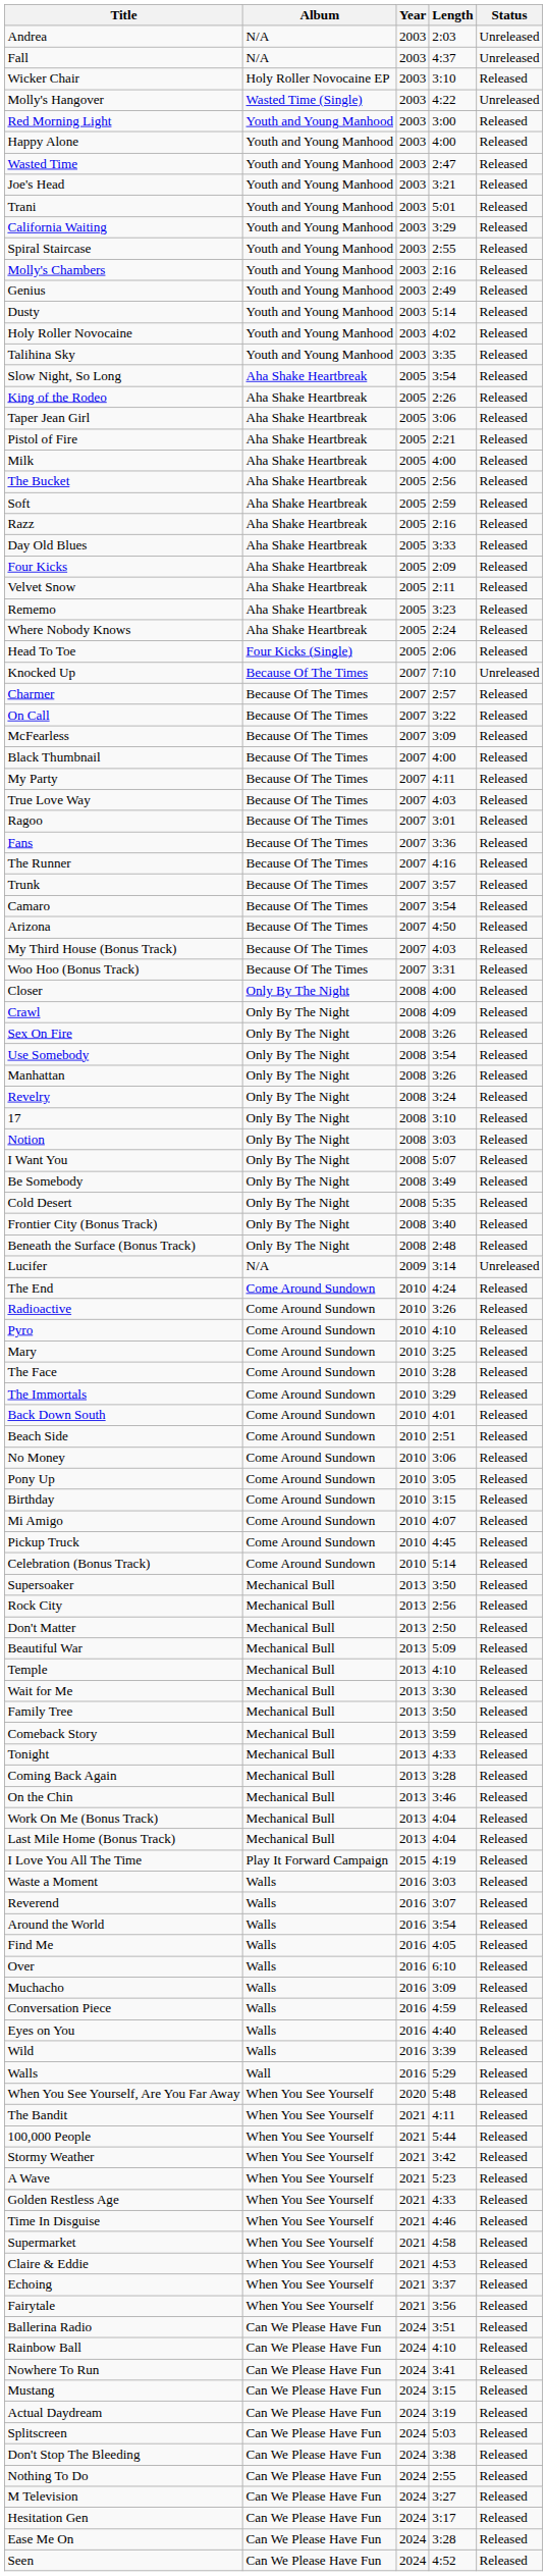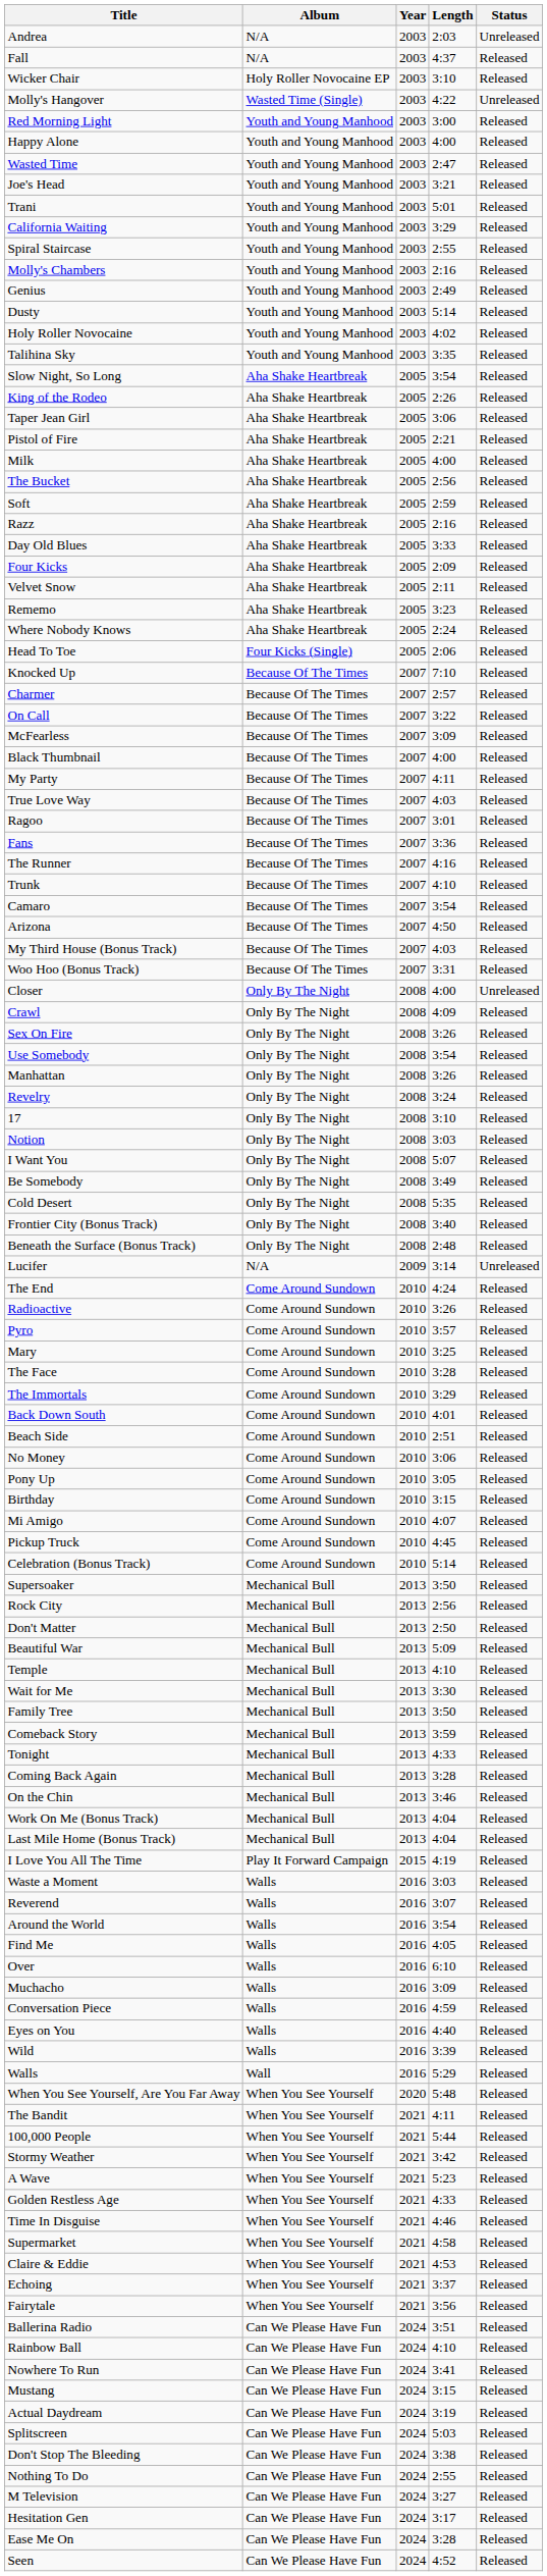Fall | Status: Unreleased -> Released
Knocked Up | Status: Unreleased -> Released
Trunk | Length: 3:57 -> 4:10
Closer | Status: Released -> Unreleased
Pyro | Length: 4:10 -> 3:57
